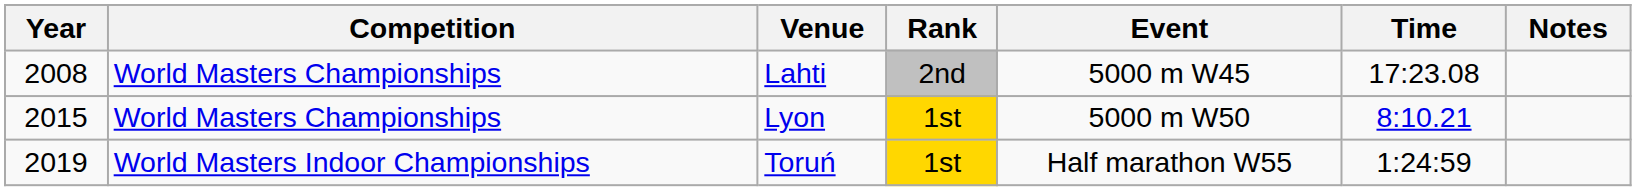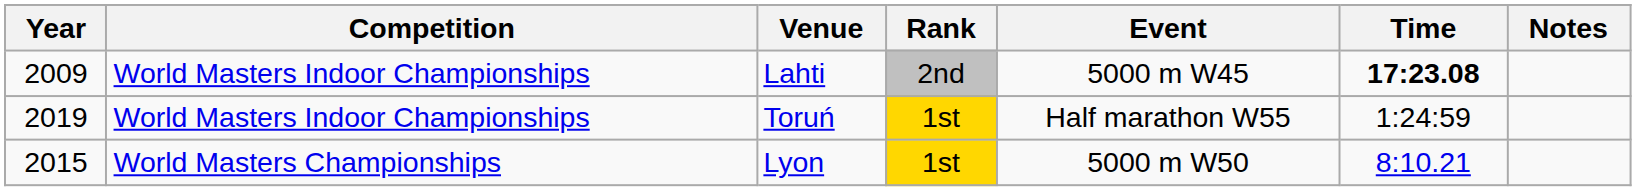Lahti | Year: 2008 -> 2009
Lahti | Competition: World Masters Championships -> World Masters Indoor Championships
Lahti | Time: normal -> bold
rows swapped: Lyon <-> Toruń
